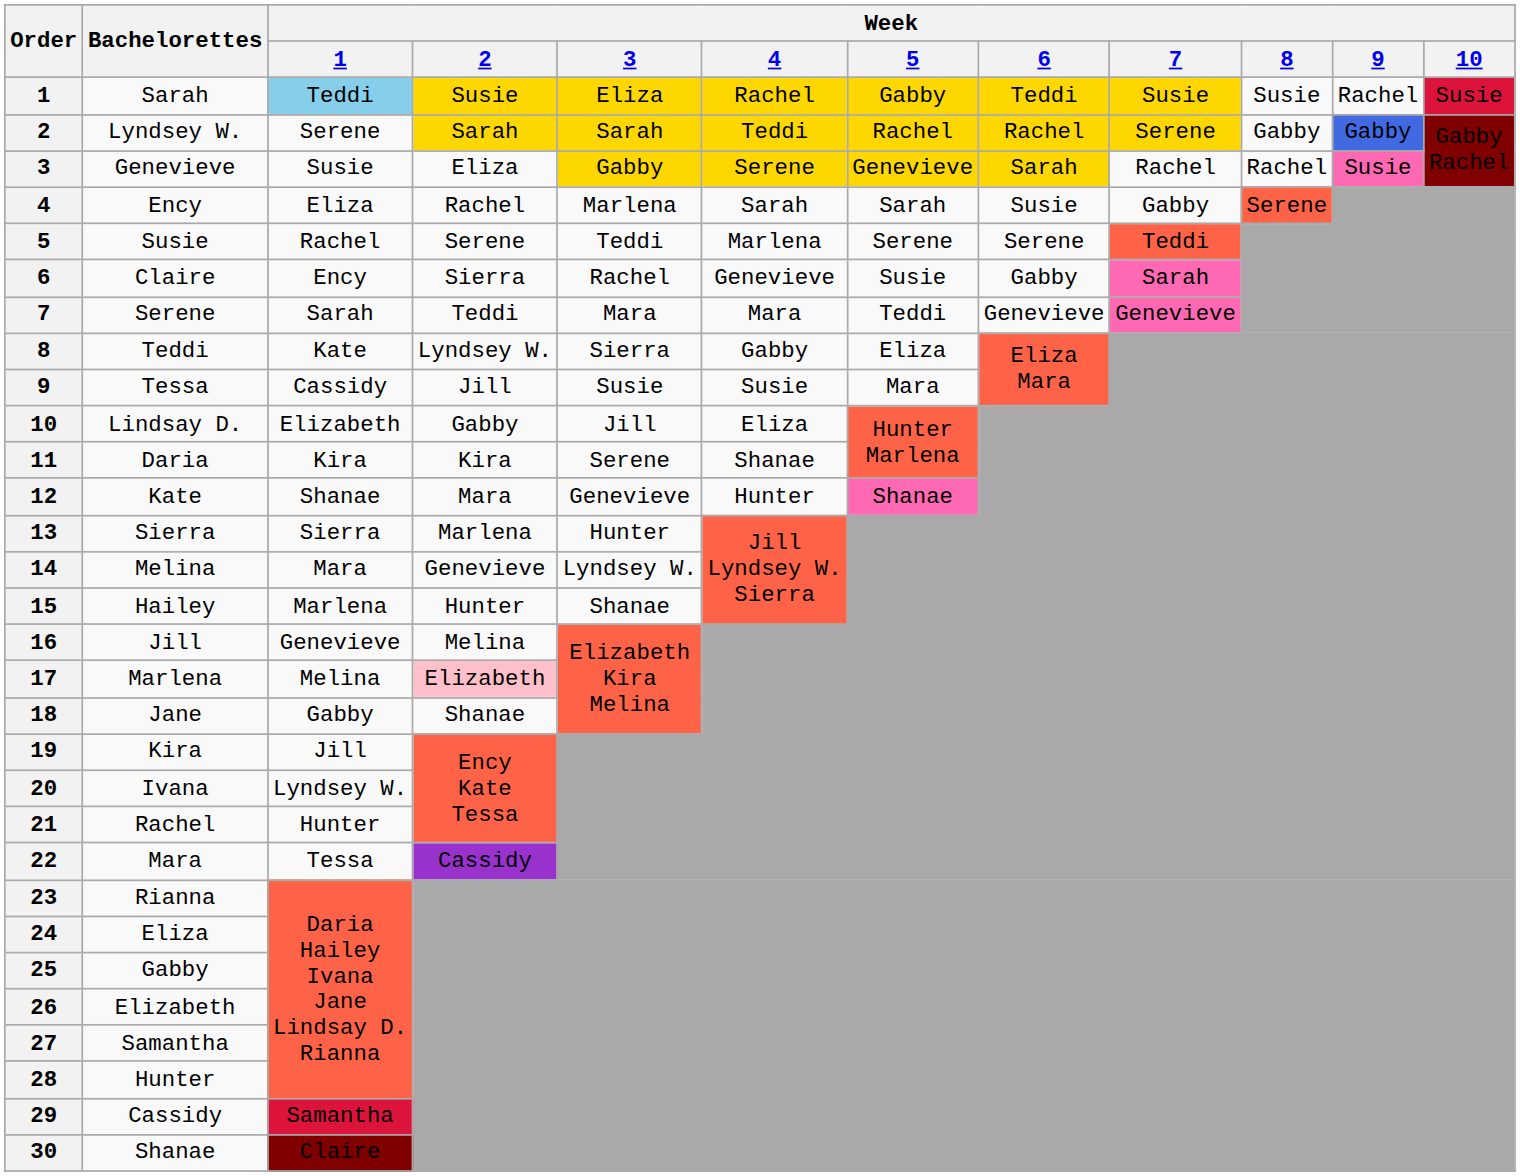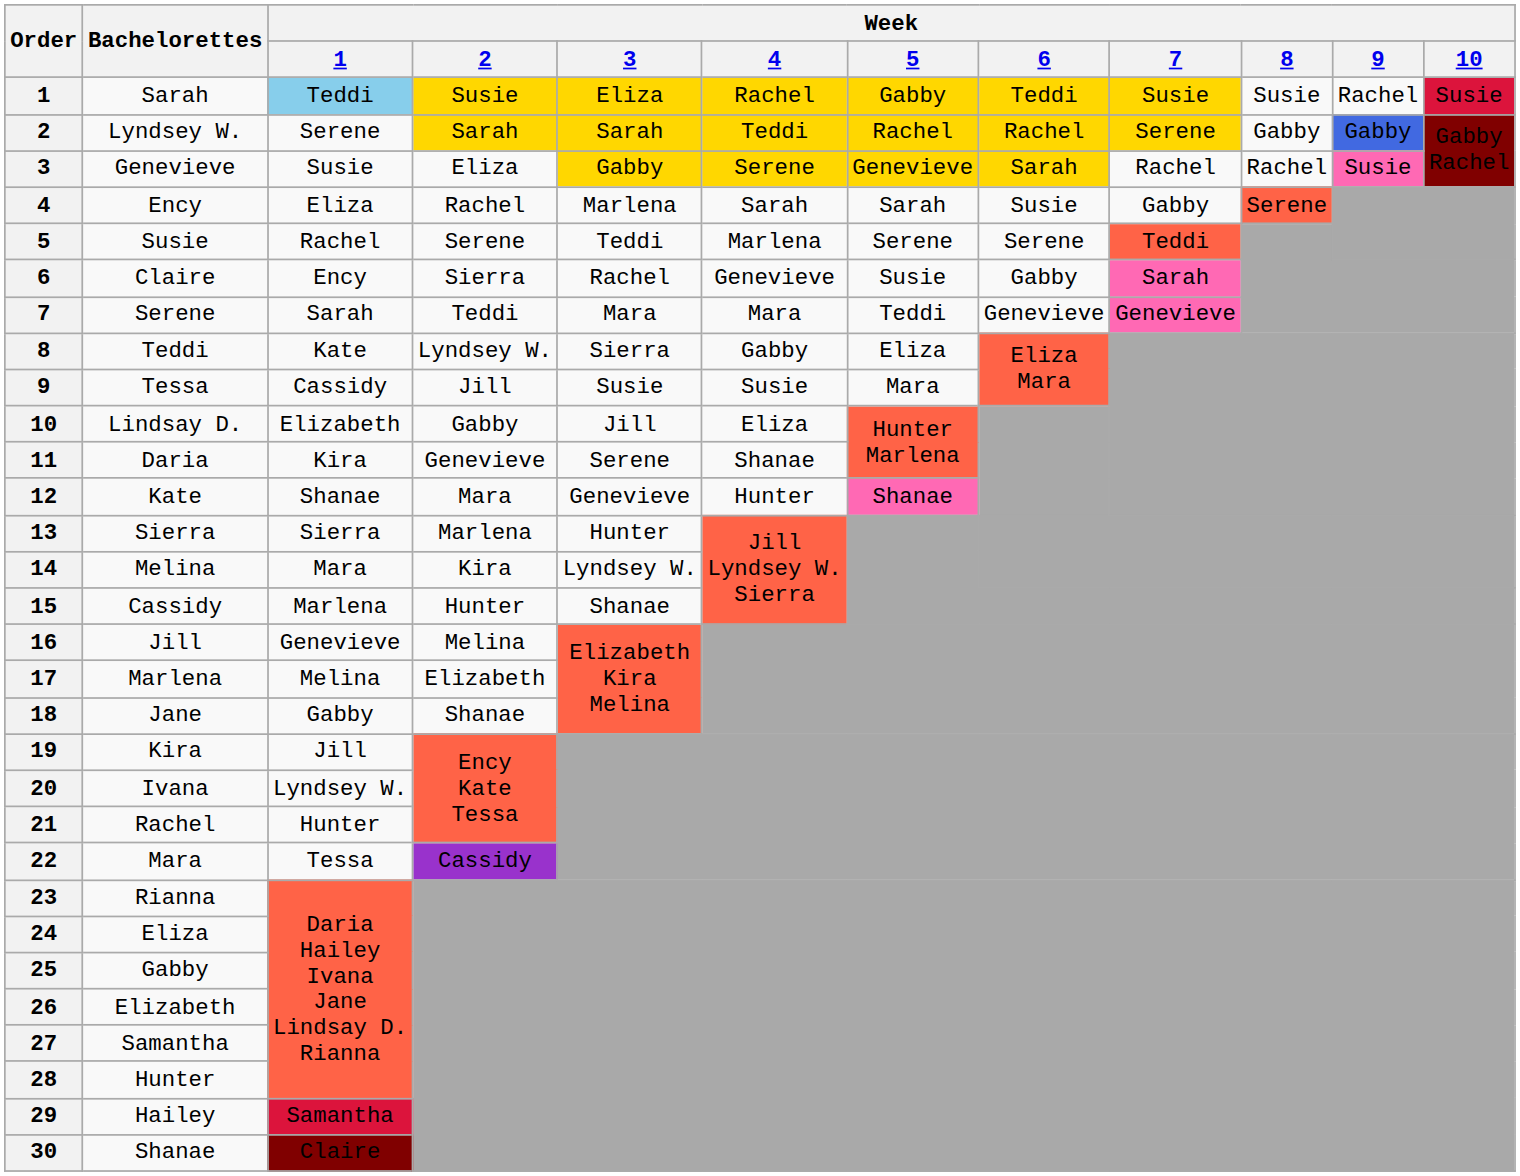11 | Week / 2: Kira -> Genevieve
14 | Week / 2: Genevieve -> Kira
15 | Bachelorettes: Hailey -> Cassidy
17 | Week / 2: pink background -> no background
29 | Bachelorettes: Cassidy -> Hailey
